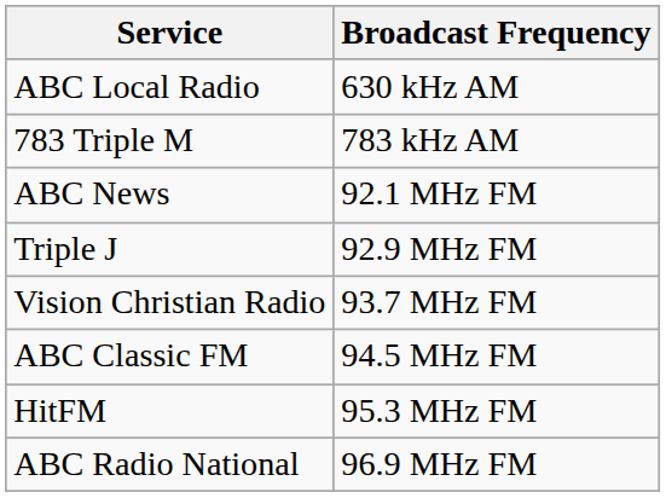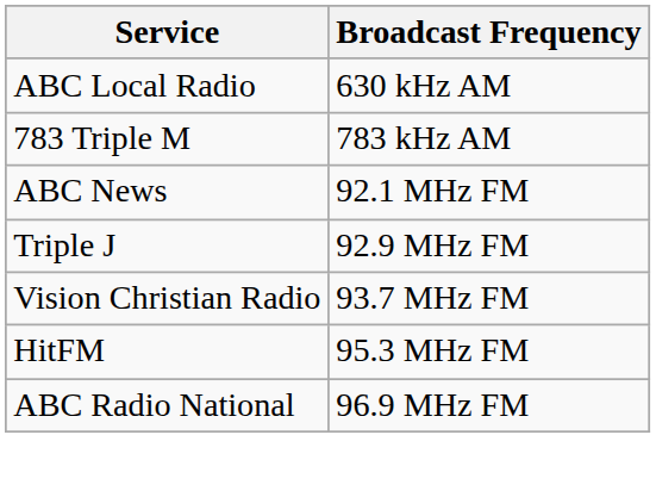- row: ABC Classic FM | 94.5 MHz FM
